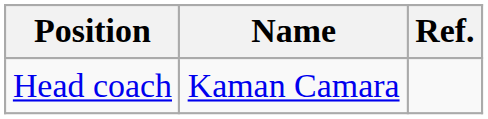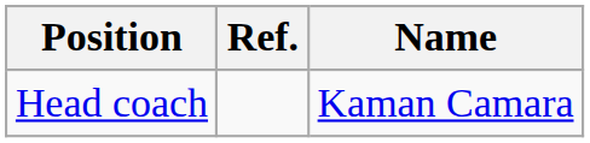columns swapped: Name <-> Ref.
